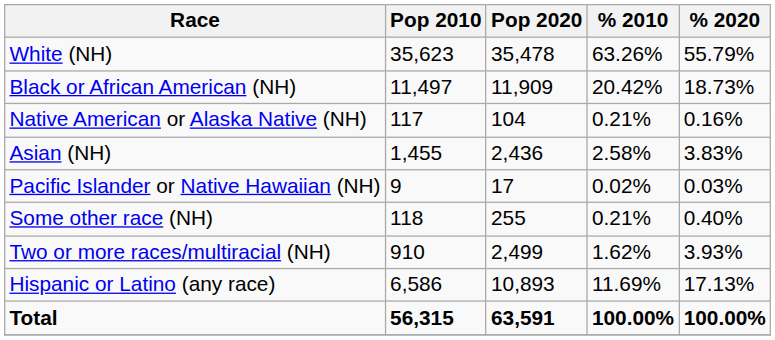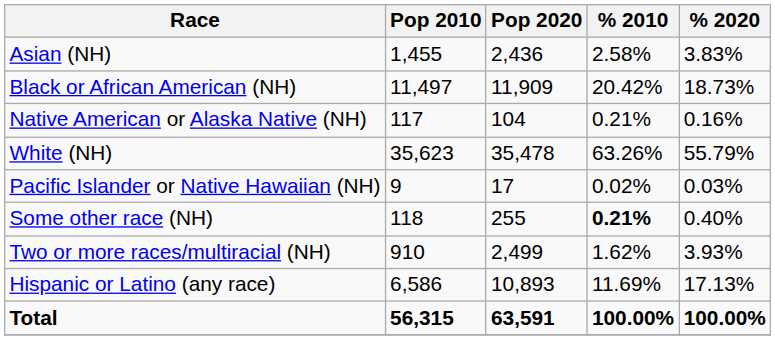rows swapped: White (NH) <-> Asian (NH)
Some other race (NH) | % 2010: normal -> bold
